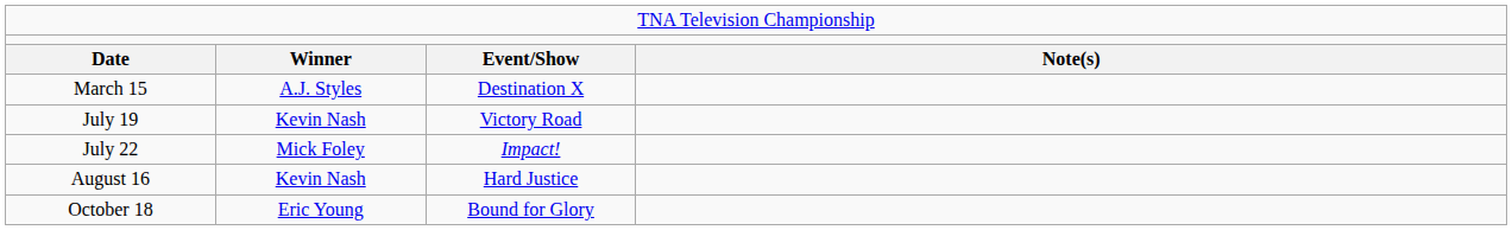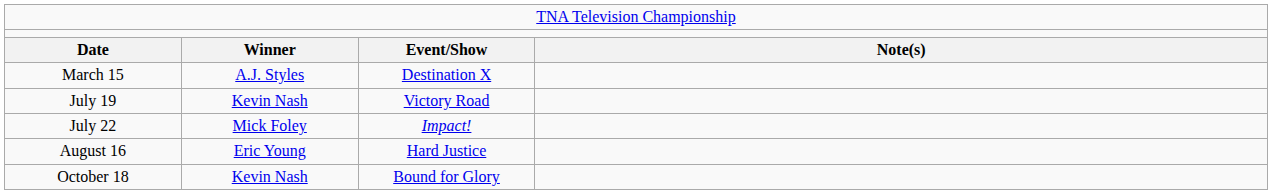August 16 | column 2: Kevin Nash -> Eric Young
October 18 | column 2: Eric Young -> Kevin Nash
